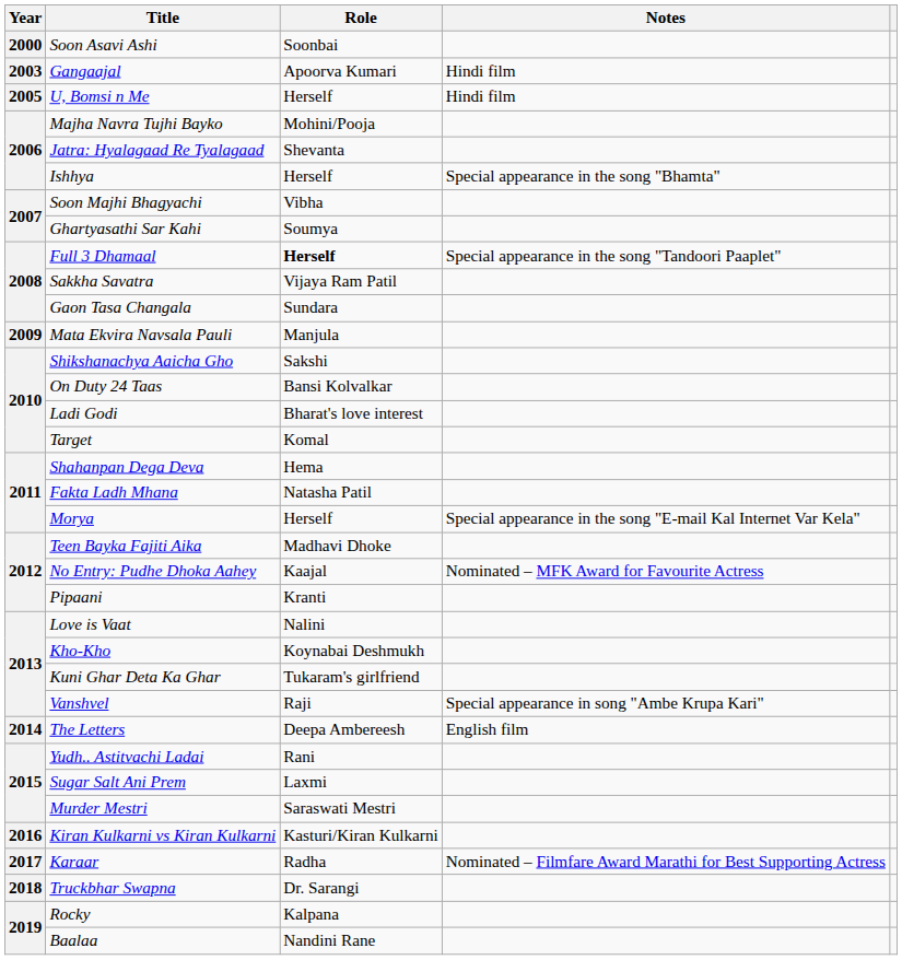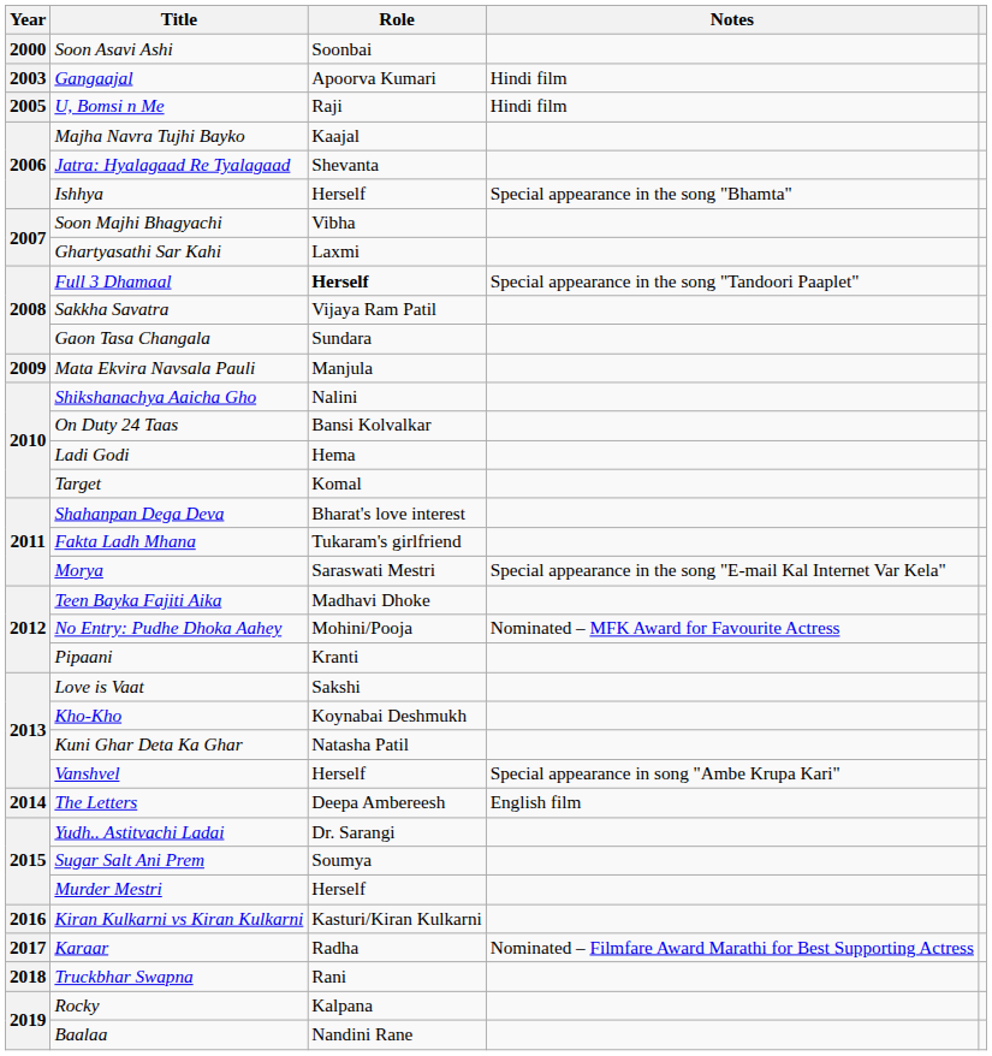U, Bomsi n Me | Role: Herself -> Raji
Majha Navra Tujhi Bayko | Role: Mohini/Pooja -> Kaajal
Ghartyasathi Sar Kahi | Role: Soumya -> Laxmi
Shikshanachya Aaicha Gho | Role: Sakshi -> Nalini
Ladi Godi | Role: Bharat's love interest -> Hema
Shahanpan Dega Deva | Role: Hema -> Bharat's love interest
Fakta Ladh Mhana | Role: Natasha Patil -> Tukaram's girlfriend
Morya | Role: Herself -> Saraswati Mestri
No Entry: Pudhe Dhoka Aahey | Role: Kaajal -> Mohini/Pooja
Love is Vaat | Role: Nalini -> Sakshi
Kuni Ghar Deta Ka Ghar | Role: Tukaram's girlfriend -> Natasha Patil
Vanshvel | Role: Raji -> Herself
Yudh.. Astitvachi Ladai | Role: Rani -> Dr. Sarangi
Sugar Salt Ani Prem | Role: Laxmi -> Soumya
Murder Mestri | Role: Saraswati Mestri -> Herself
Truckbhar Swapna | Role: Dr. Sarangi -> Rani
